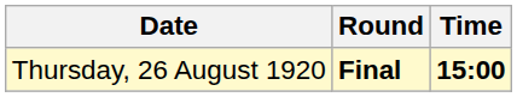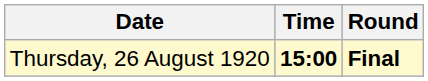columns swapped: Time <-> Round
